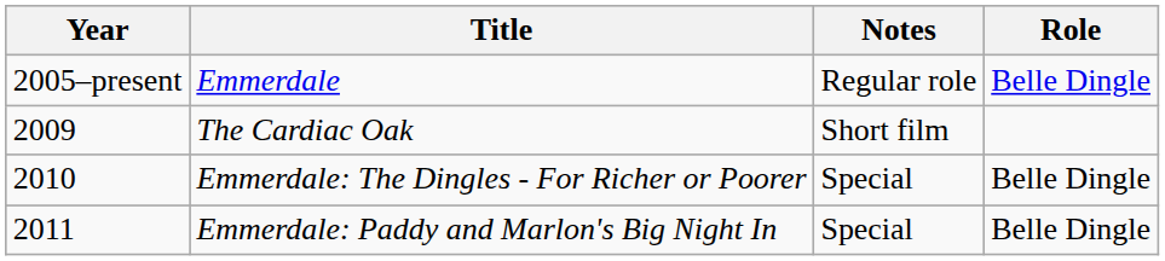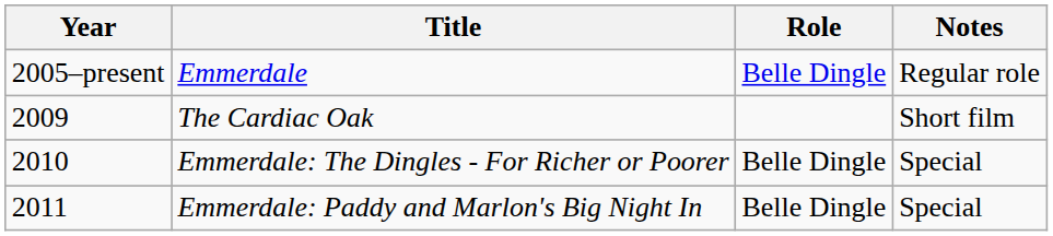columns swapped: Role <-> Notes
